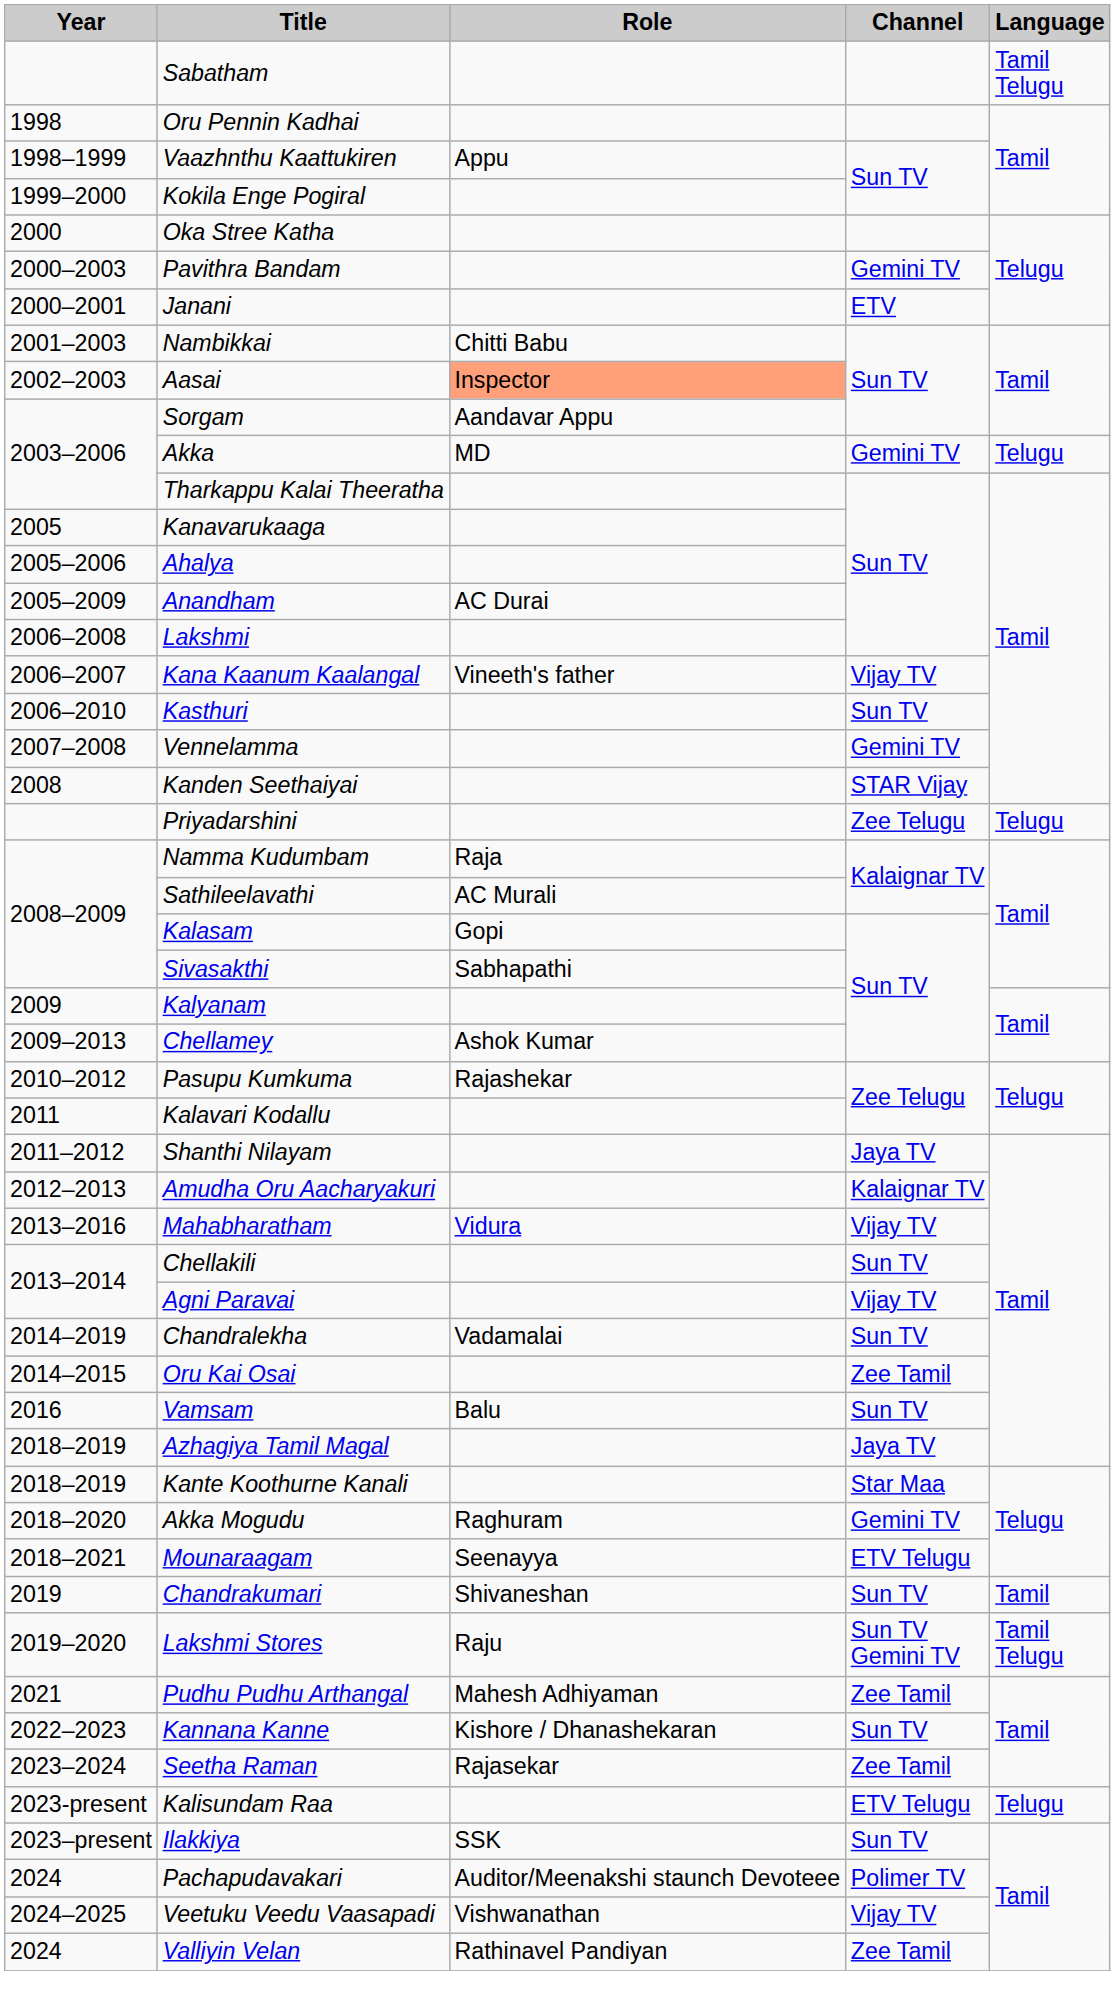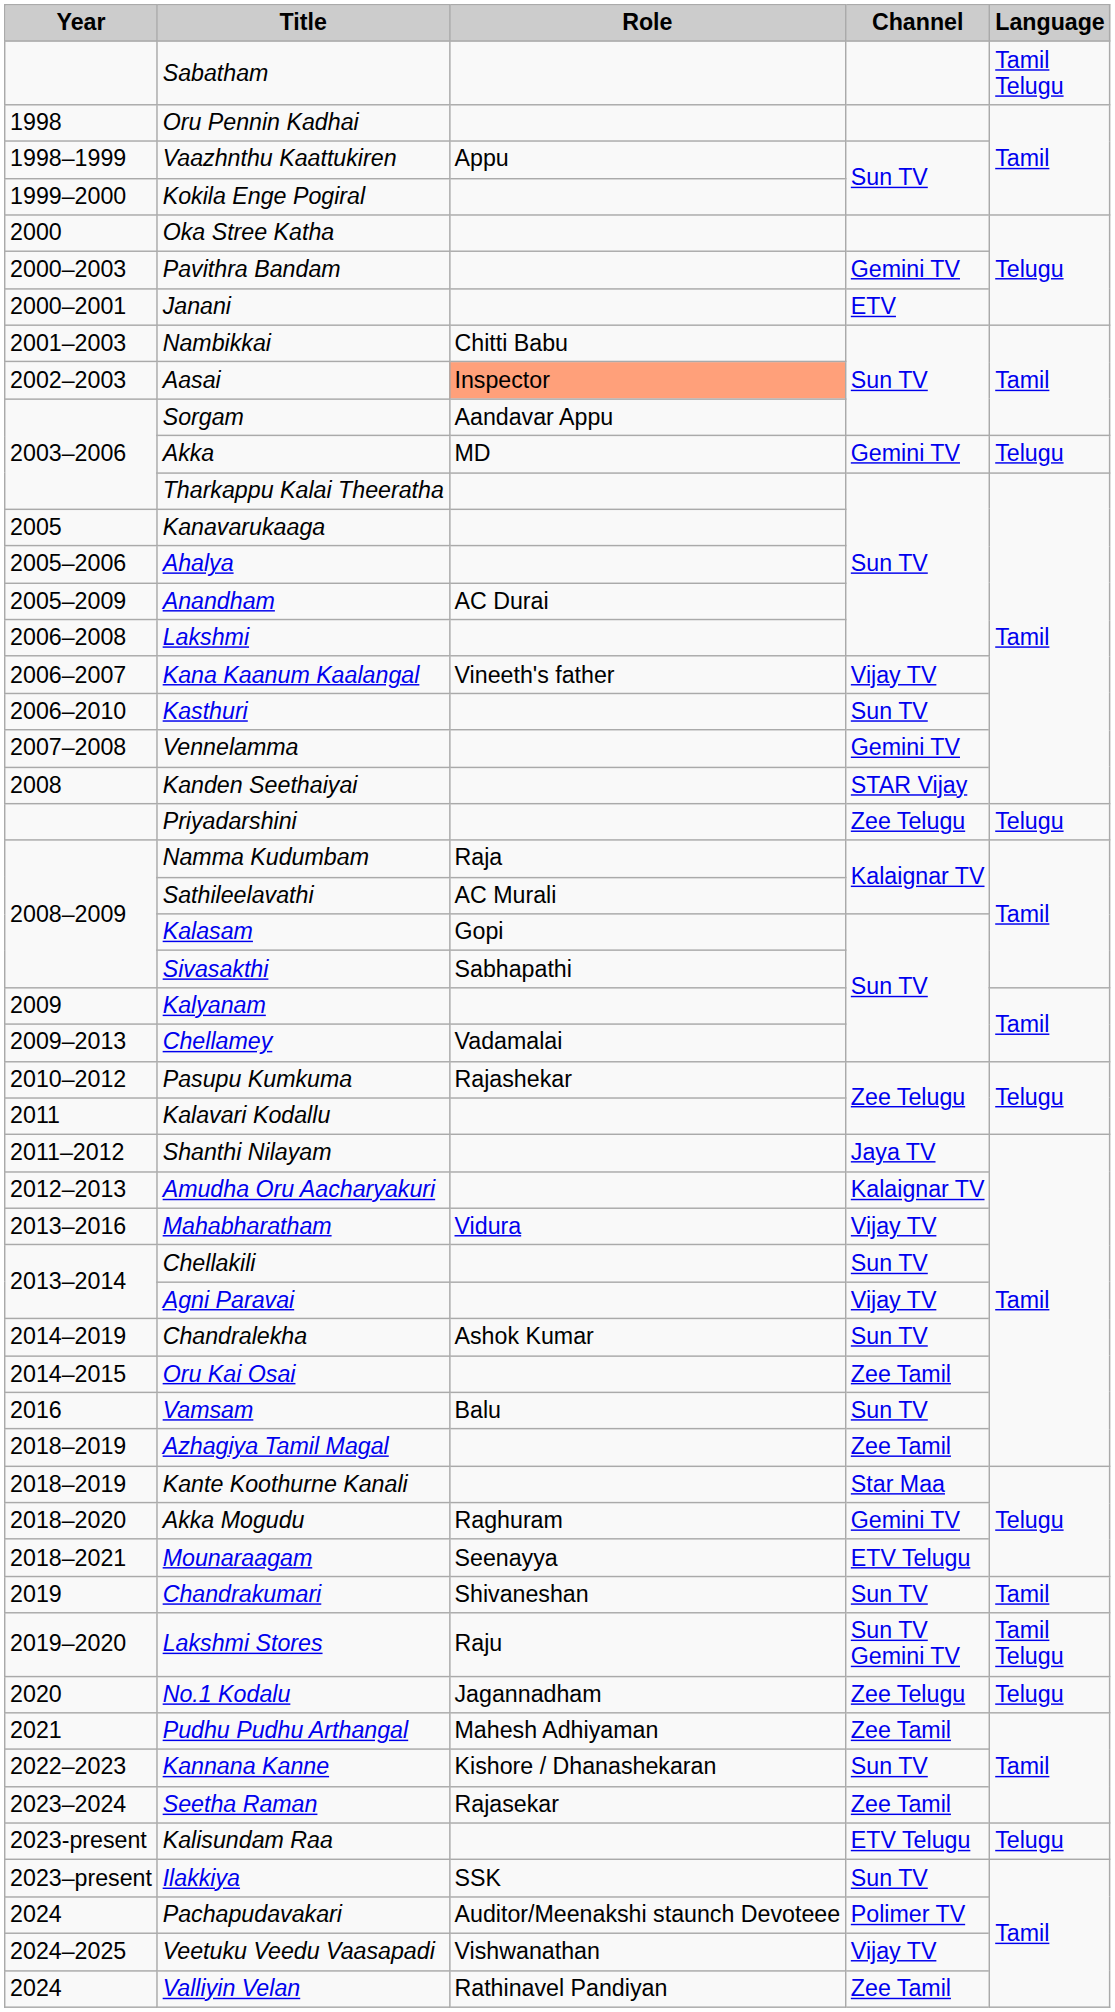Chellamey | Role: Ashok Kumar -> Vadamalai
Chandralekha | Role: Vadamalai -> Ashok Kumar
Azhagiya Tamil Magal | Channel: Jaya TV -> Zee Tamil
+ row: 2020 | No.1 Kodalu | Jagannadham | Zee Telugu | Telugu
